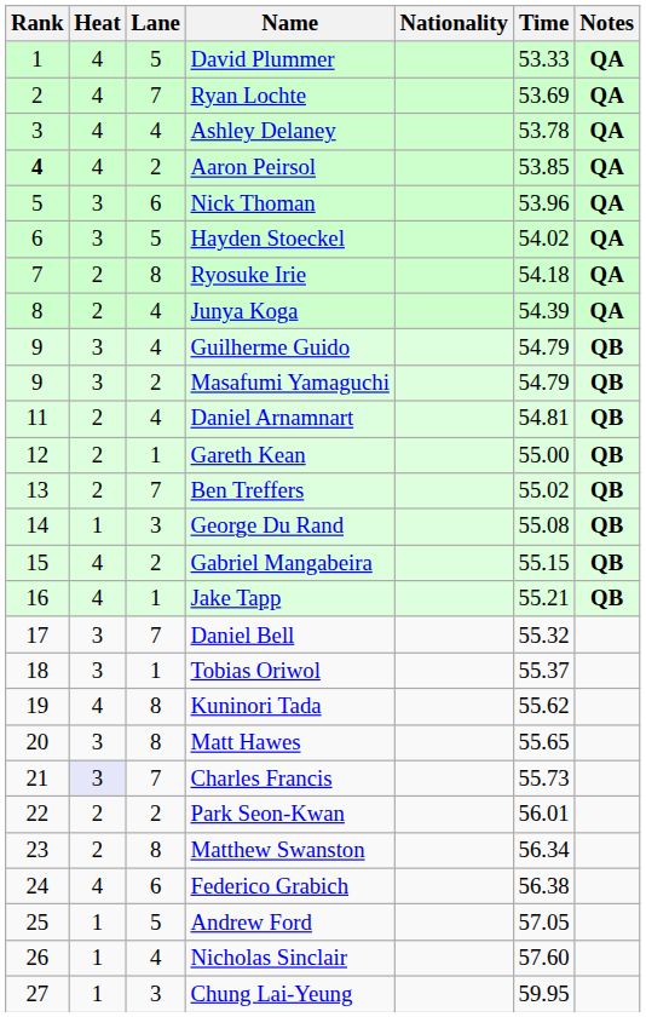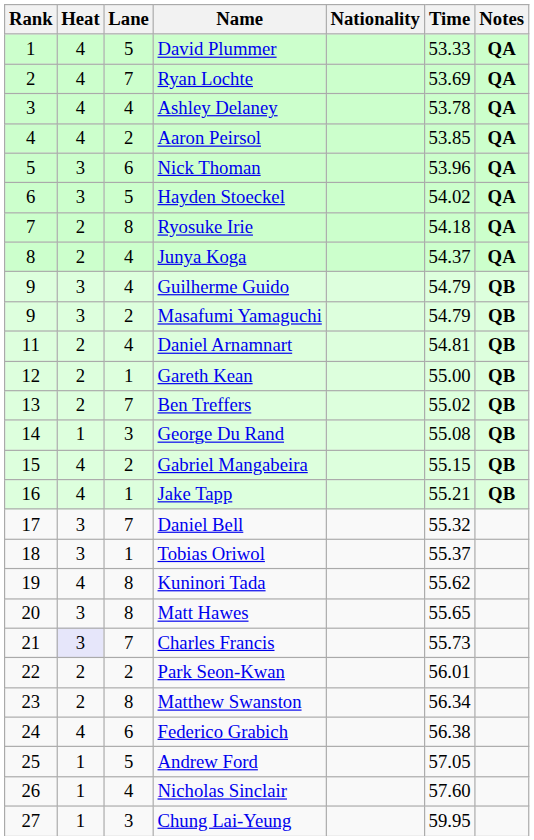Aaron Peirsol | Rank: bold -> normal
Junya Koga | Time: 54.39 -> 54.37
